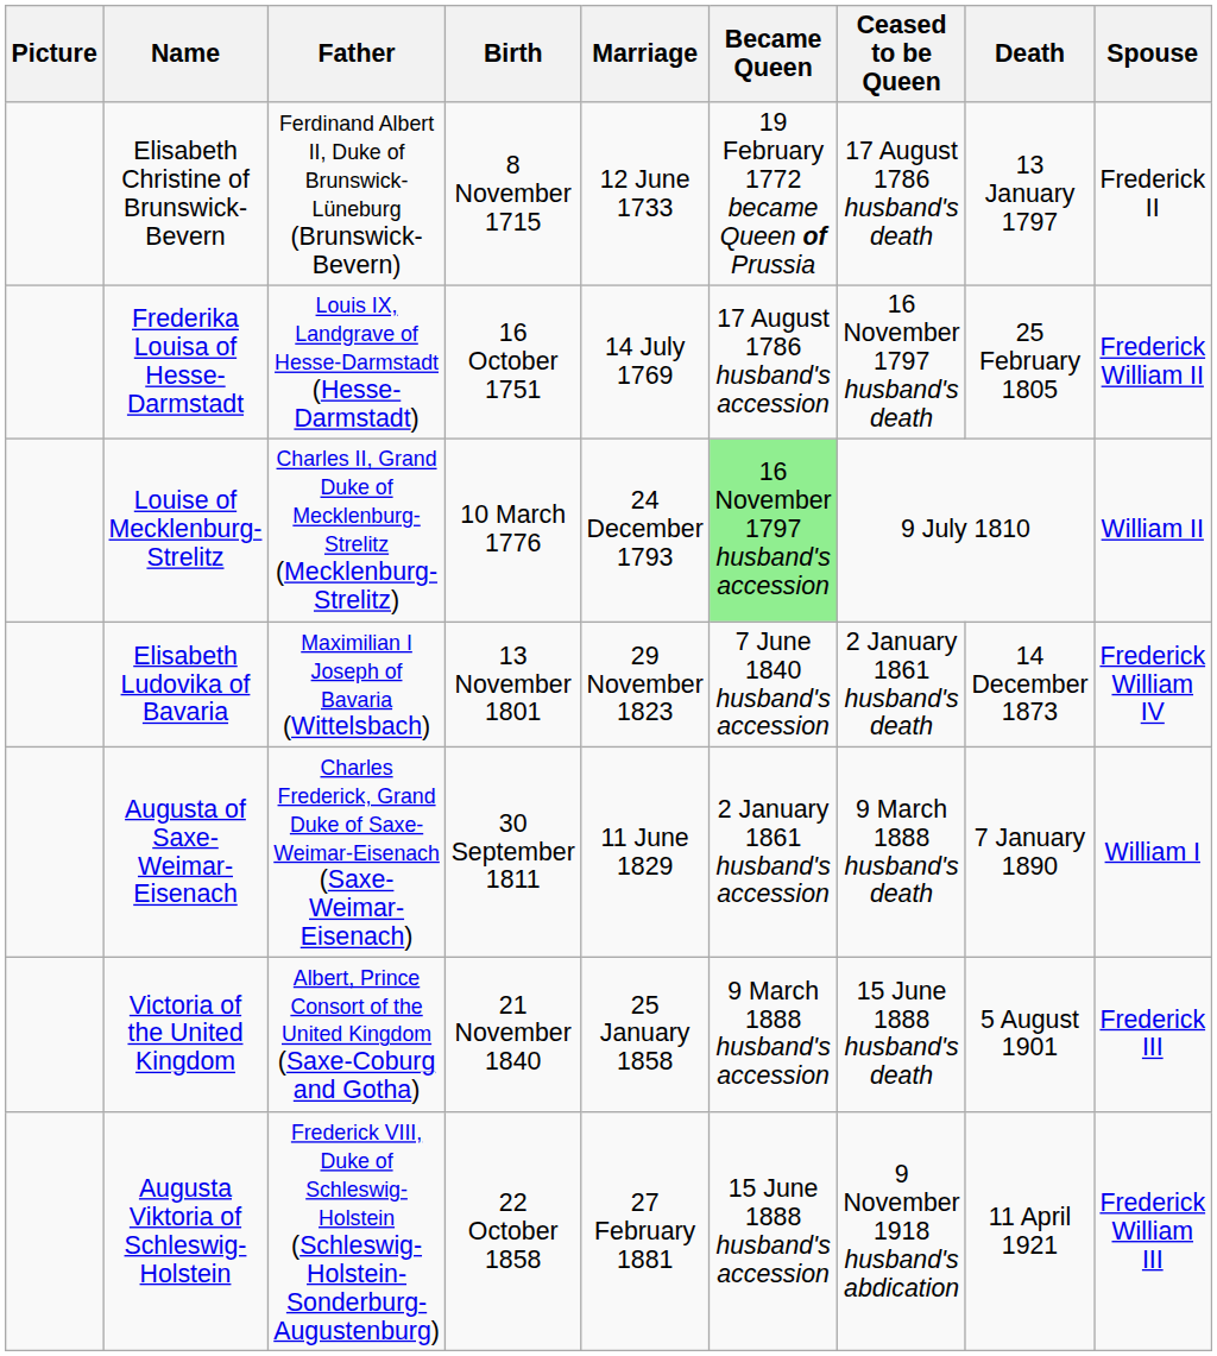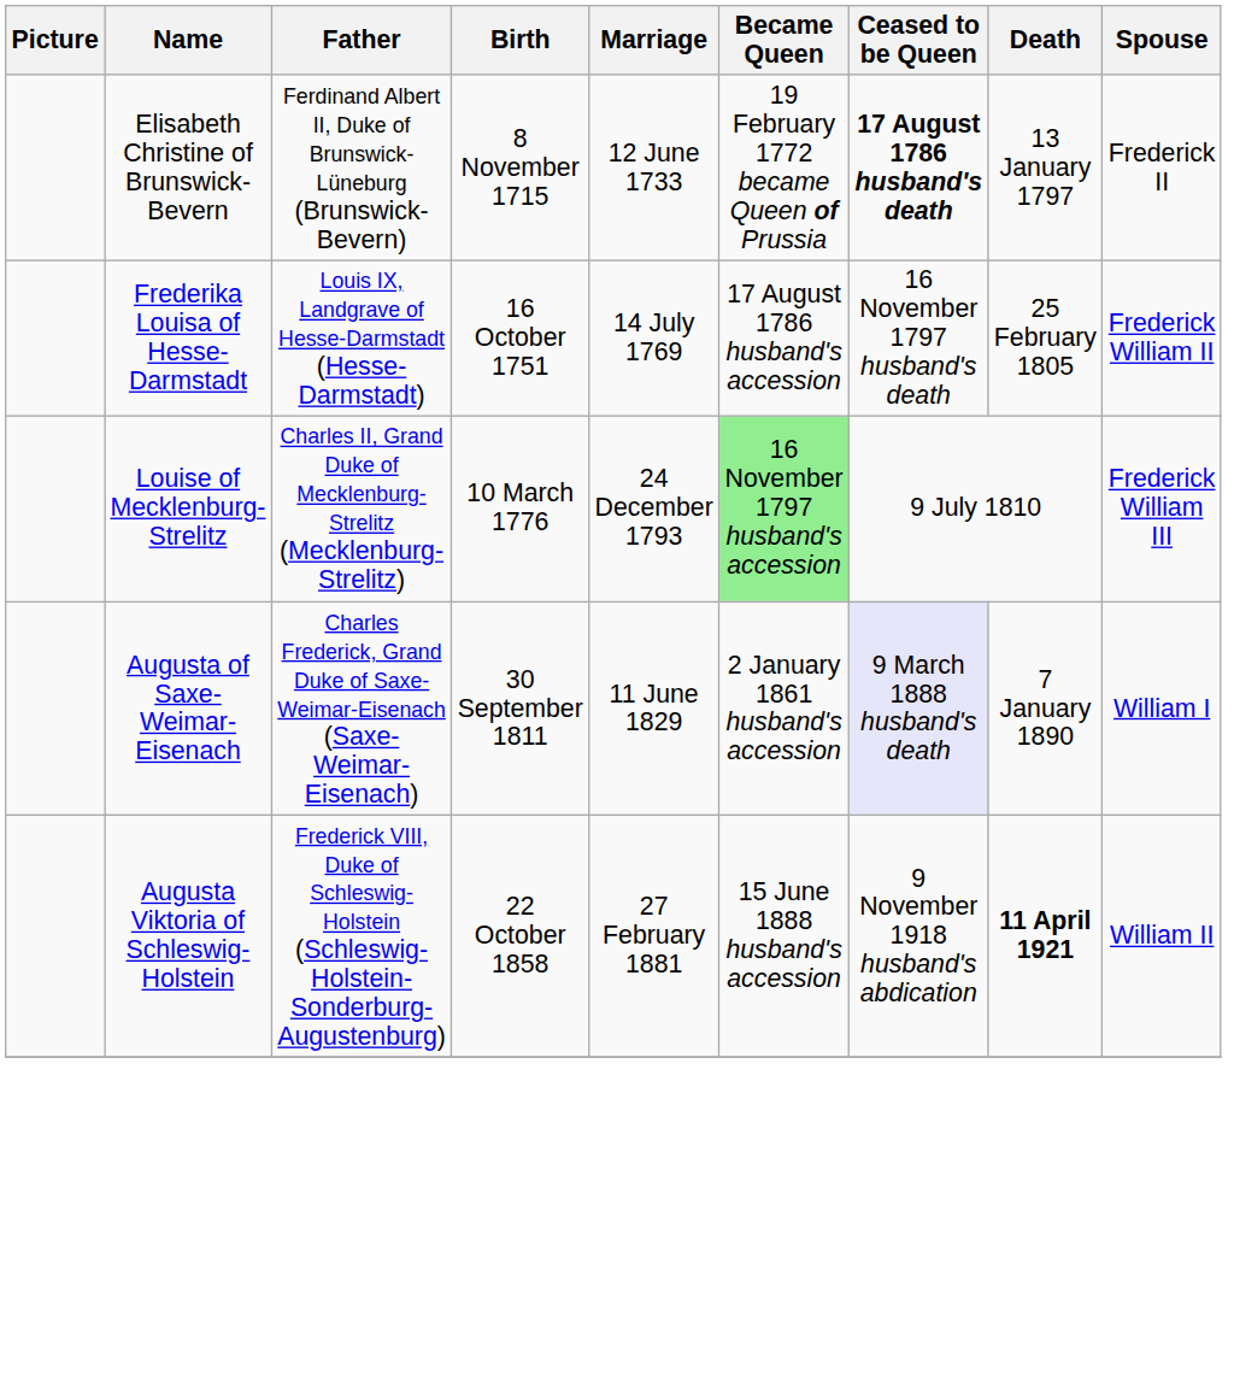Elisabeth Christine of Brunswick-Bevern | Ceased to be Queen: normal -> bold
Louise of Mecklenburg-Strelitz | Spouse: William II -> Frederick William III
- row: Elisabeth Ludovika of Bavaria | Maximilian I Joseph of Bavaria (Wittelsbach) | 13 November 1801 | 29 November 1823 | 7 June 1840 husband's accession | 2 January 1861 husband's death | 14 December 1873 | Frederick William IV
Augusta of Saxe-Weimar-Eisenach | Ceased to be Queen: no background -> lavender background
- row: Victoria of the United Kingdom | Albert, Prince Consort of the United Kingdom (Saxe-Coburg and Gotha) | 21 November 1840 | 25 January 1858 | 9 March 1888 husband's accession | 15 June 1888 husband's death | 5 August 1901 | Frederick III
Augusta Viktoria of Schleswig-Holstein | Death: normal -> bold
Augusta Viktoria of Schleswig-Holstein | Spouse: Frederick William III -> William II
